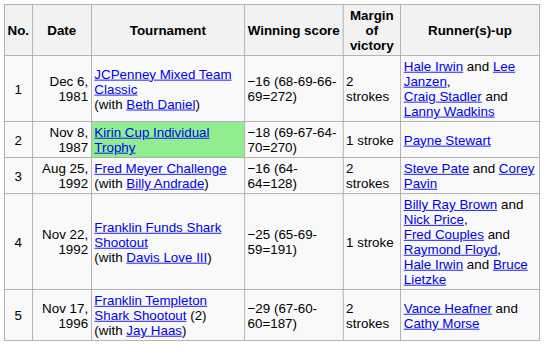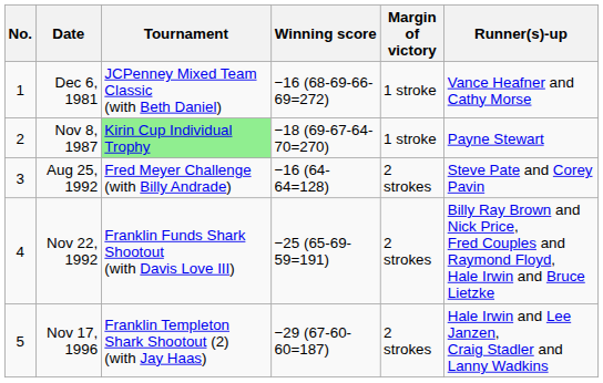Dec 6, 1981 | Margin of victory: 2 strokes -> 1 stroke
Dec 6, 1981 | Runner(s)-up: Hale Irwin and Lee Janzen, Craig Stadler and Lanny Wadkins -> Vance Heafner and Cathy Morse
Nov 22, 1992 | Margin of victory: 1 stroke -> 2 strokes
Nov 17, 1996 | Runner(s)-up: Vance Heafner and Cathy Morse -> Hale Irwin and Lee Janzen, Craig Stadler and Lanny Wadkins
